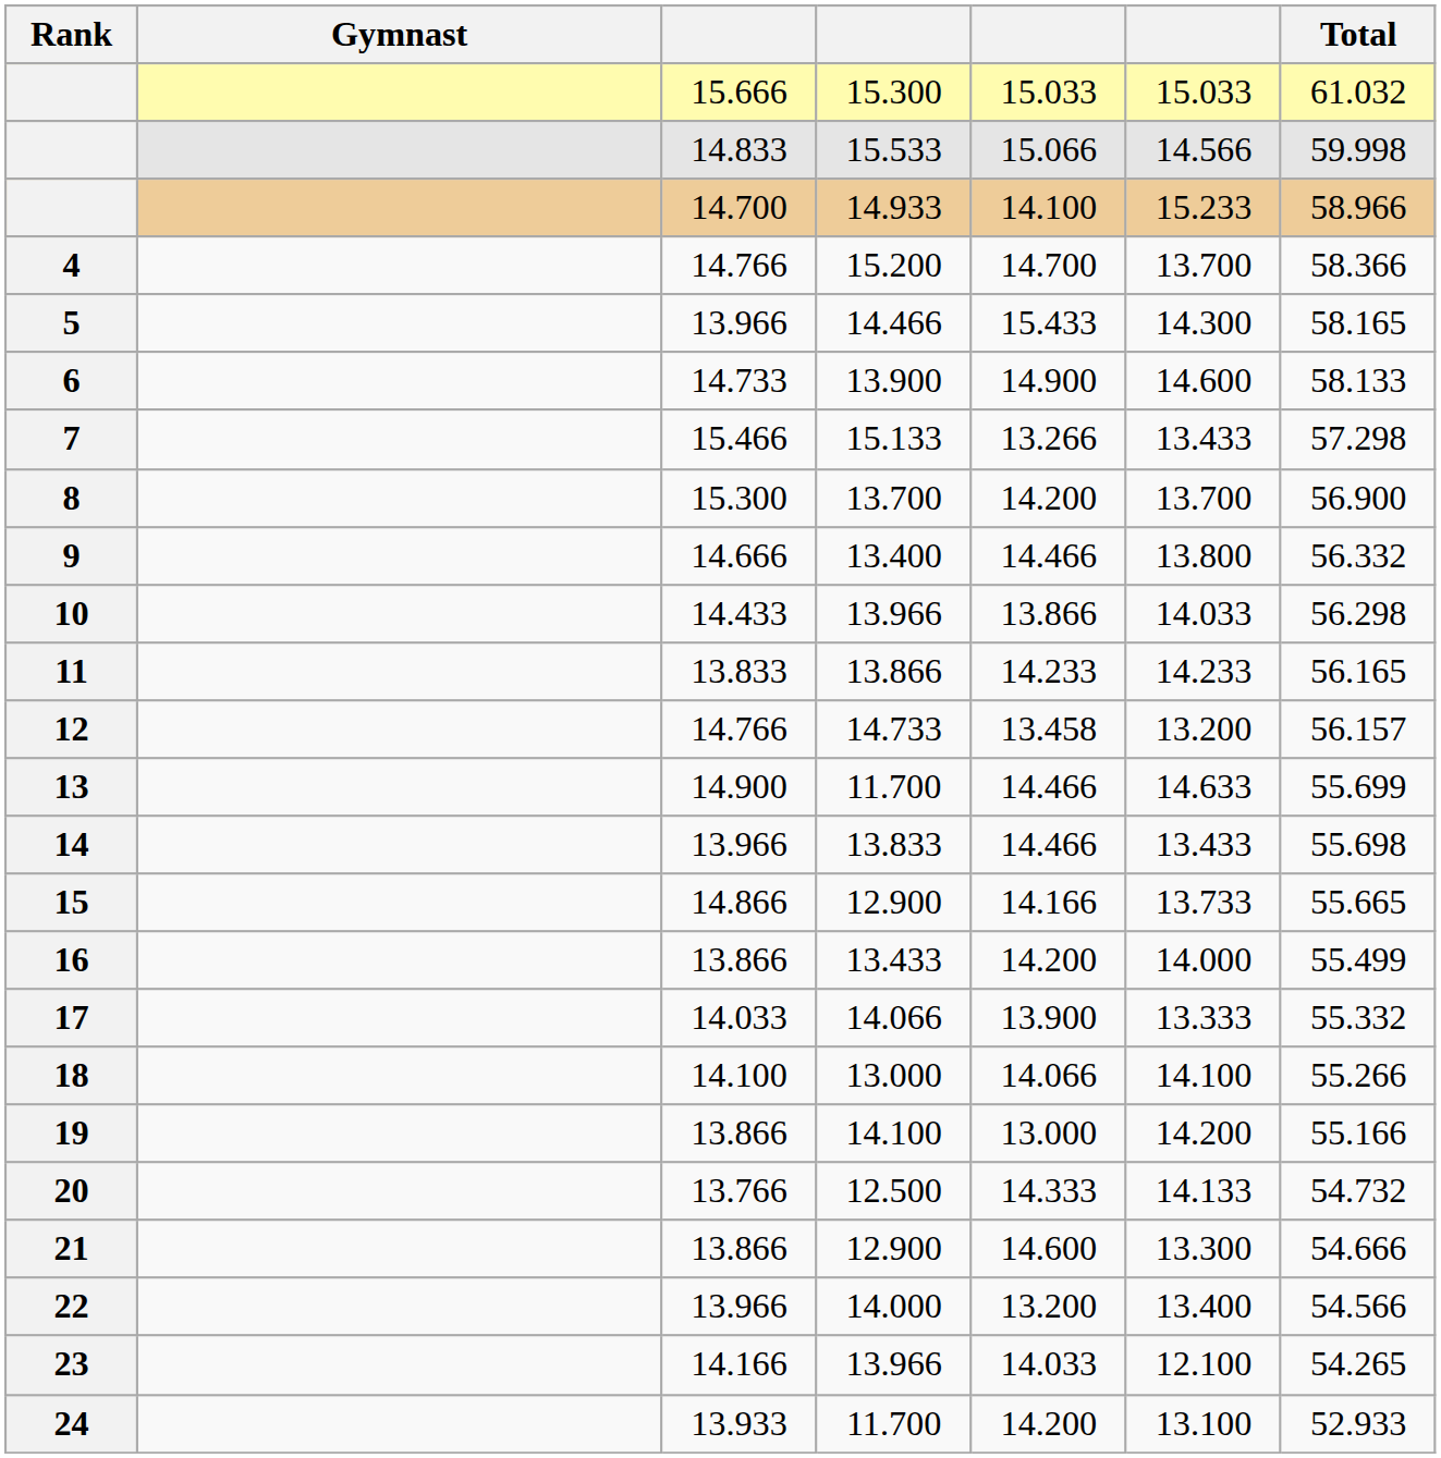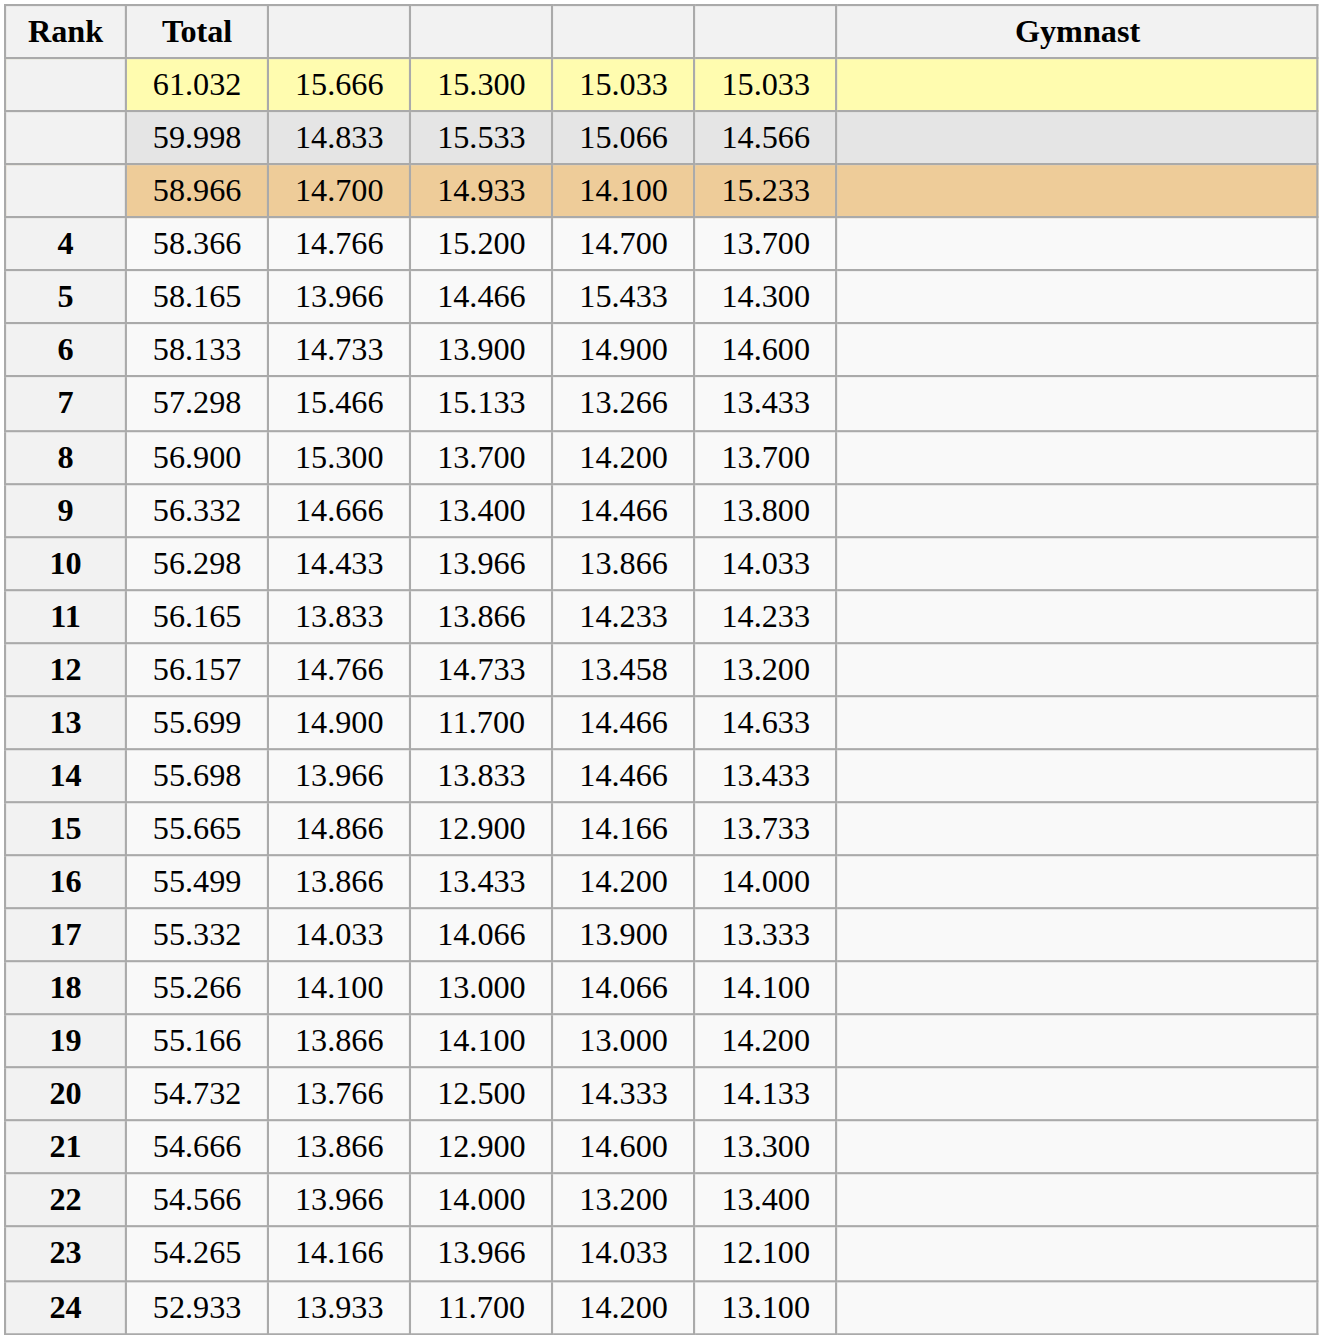columns swapped: Gymnast <-> Total
